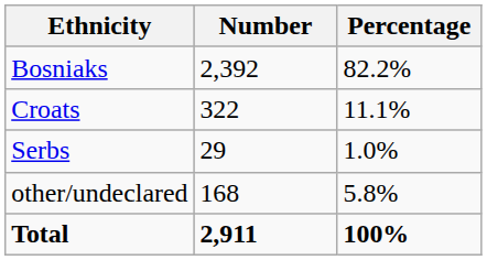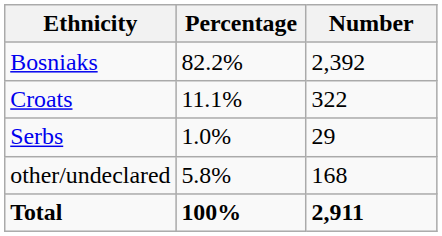columns swapped: Number <-> Percentage
